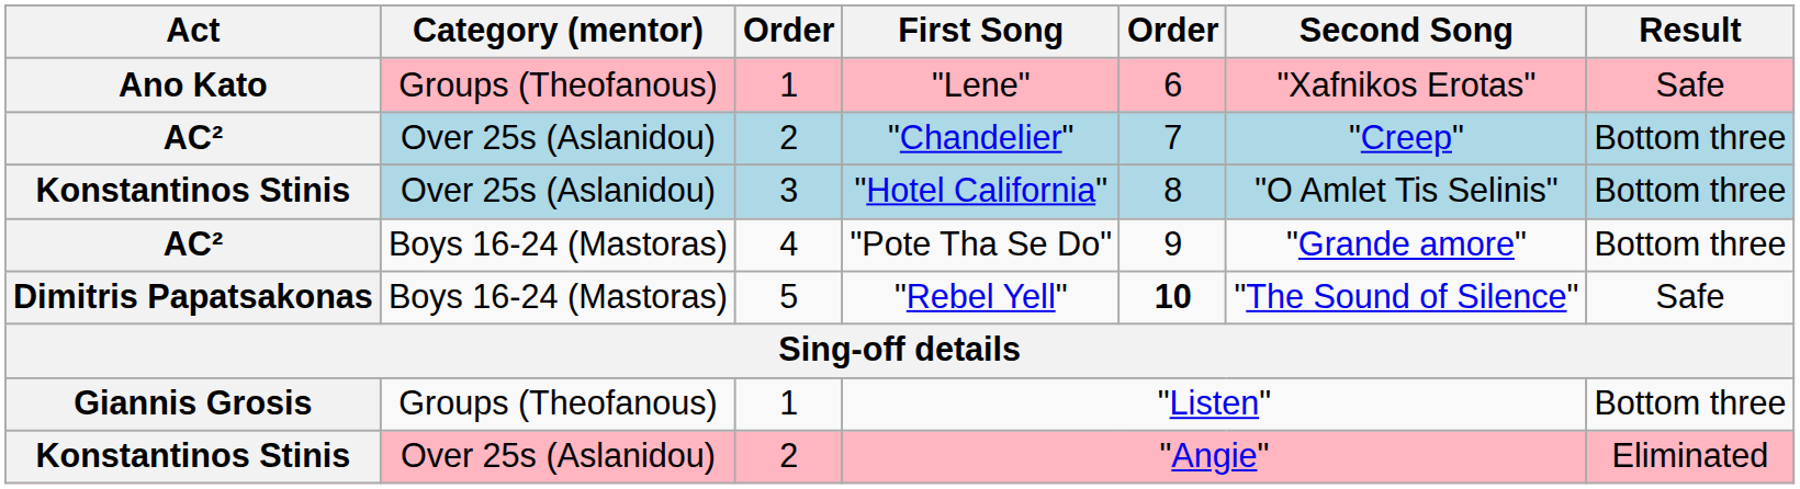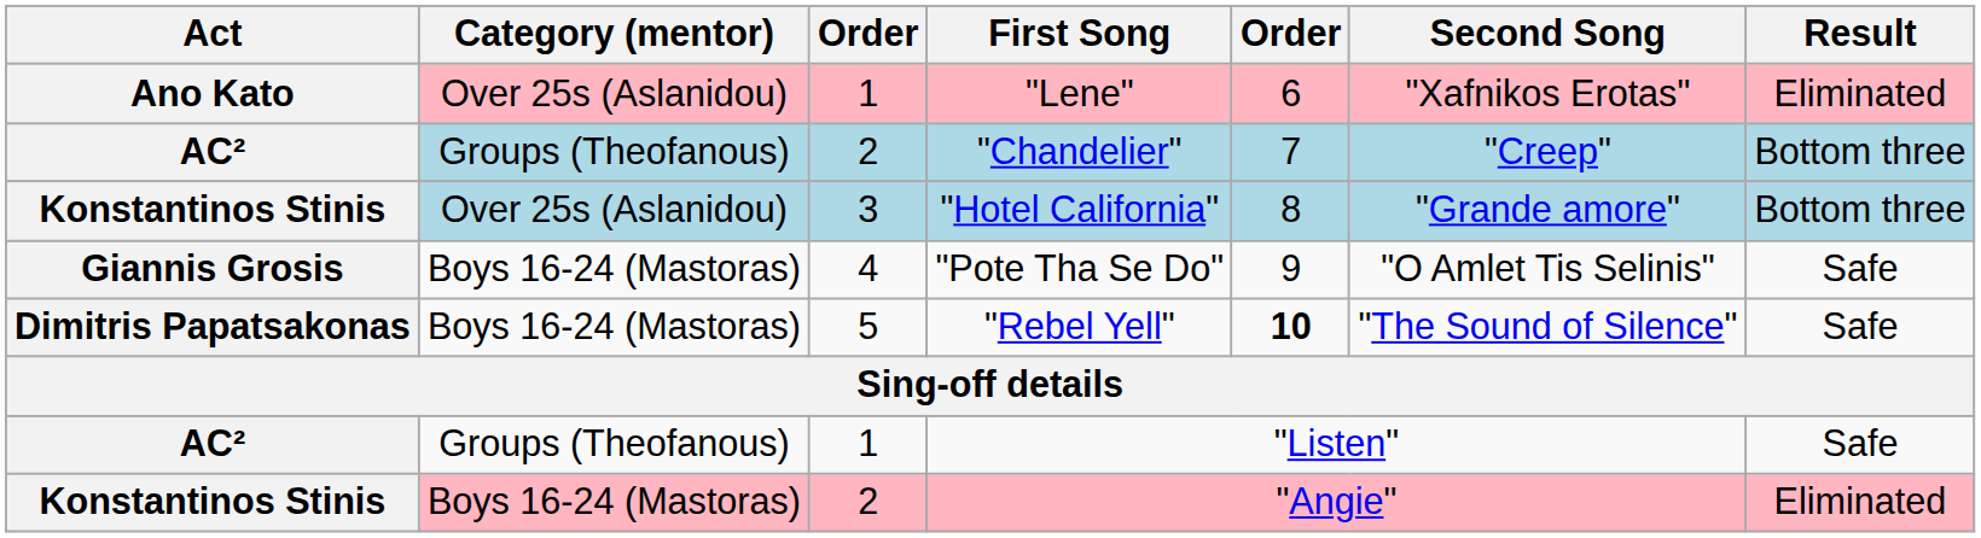"Lene" | Category (mentor): Groups (Theofanous) -> Over 25s (Aslanidou)
"Lene" | Result: Safe -> Eliminated
"Chandelier" | Category (mentor): Over 25s (Aslanidou) -> Groups (Theofanous)
"Hotel California" | Second Song: "O Amlet Tis Selinis" -> "Grande amore"
"Pote Tha Se Do" | Act: AC² -> Giannis Grosis
"Pote Tha Se Do" | Second Song: "Grande amore" -> "O Amlet Tis Selinis"
"Pote Tha Se Do" | Result: Bottom three -> Safe
"Listen" | Act: Giannis Grosis -> AC²
"Listen" | Result: Bottom three -> Safe
"Angie" | Category (mentor): Over 25s (Aslanidou) -> Boys 16-24 (Mastoras)
